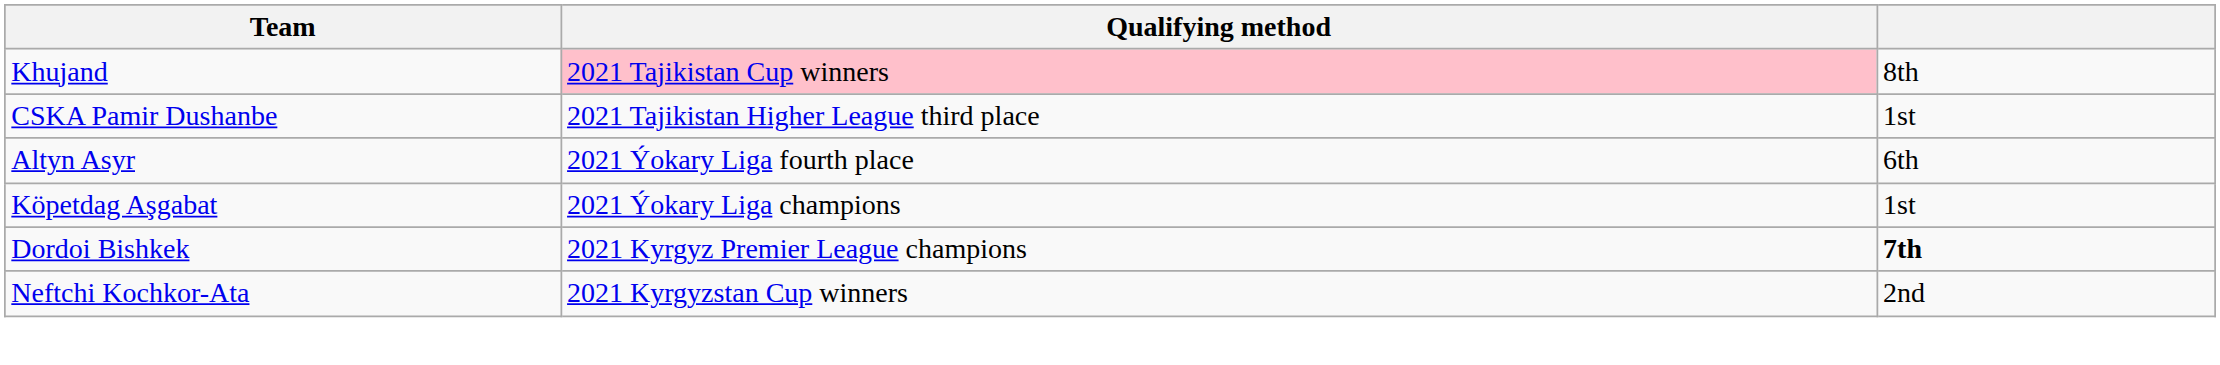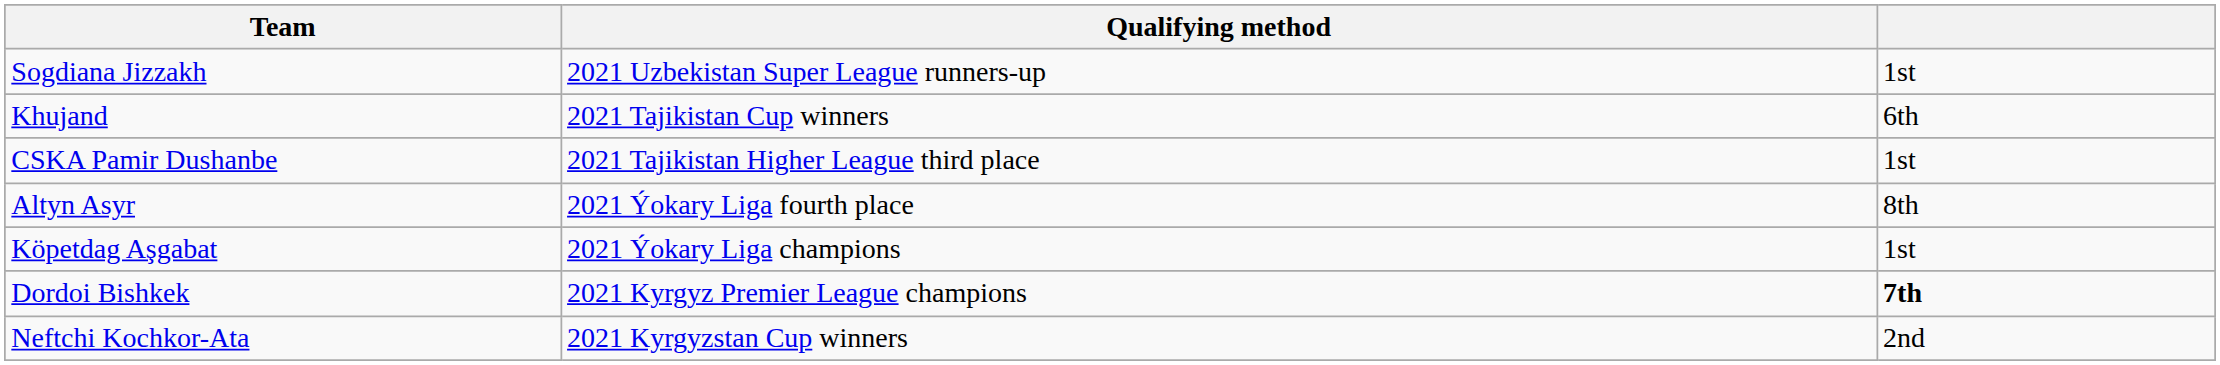+ row: Sogdiana Jizzakh | 2021 Uzbekistan Super League runners-up | 1st
Khujand | Qualifying method: pink background -> no background
Khujand | column 3: 8th -> 6th
Altyn Asyr | column 3: 6th -> 8th
